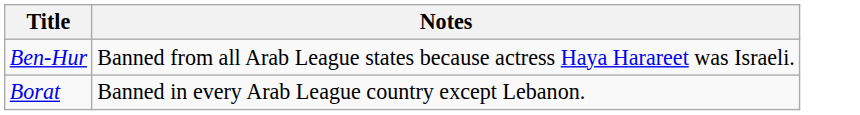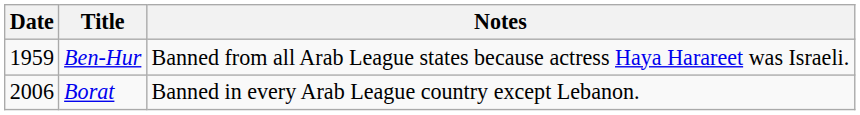+ column: Date | 1959 | 2006
